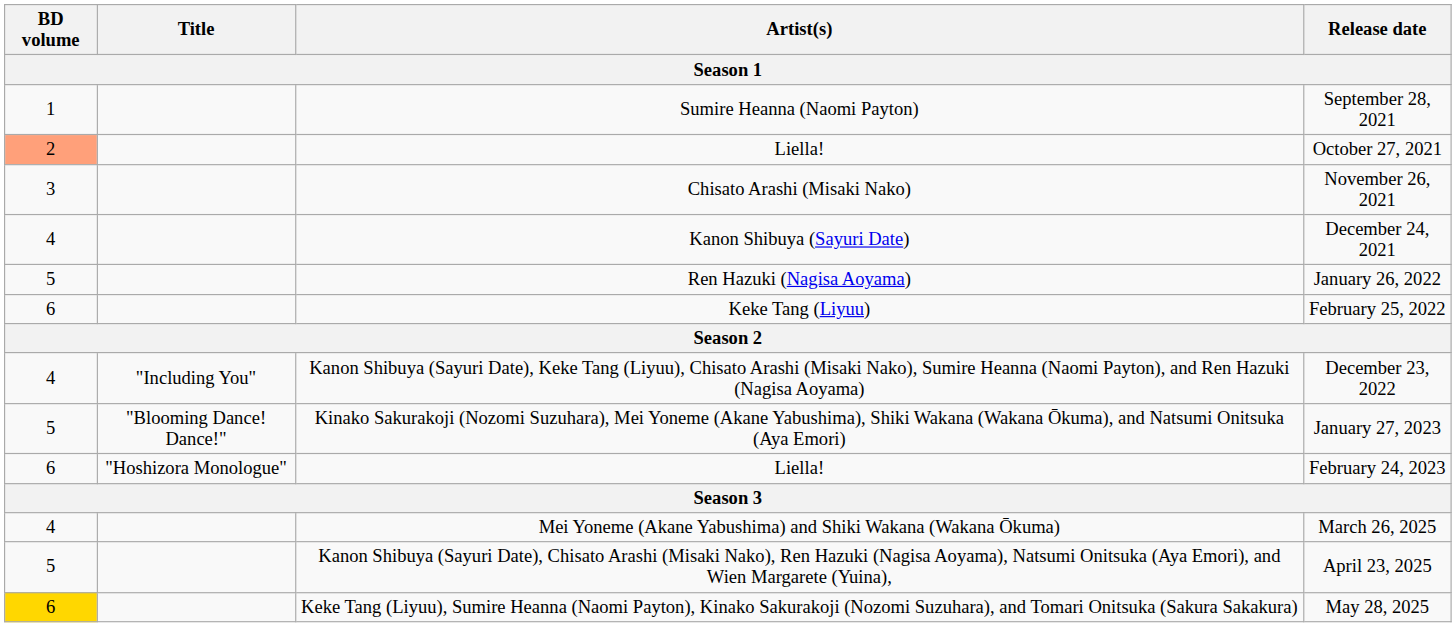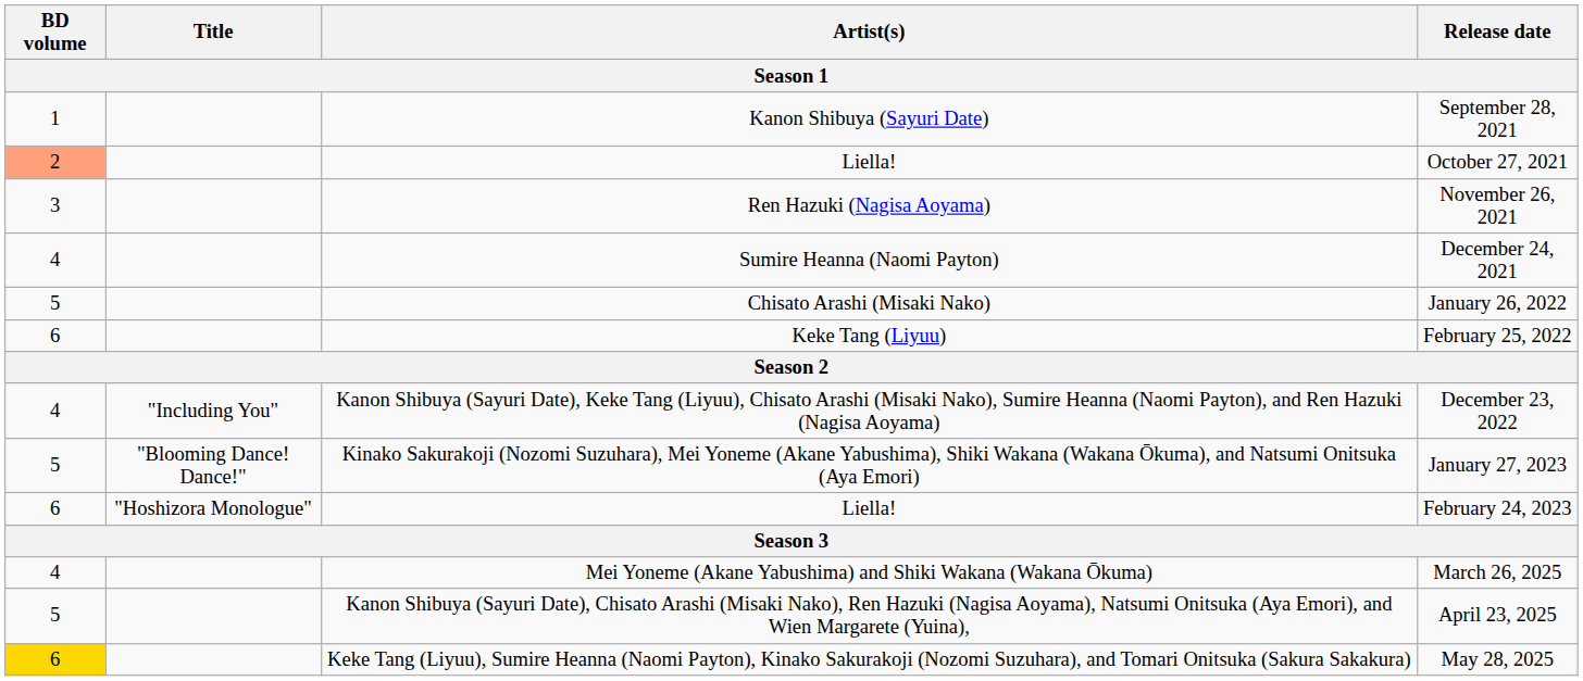September 28, 2021 | Artist(s): Sumire Heanna (Naomi Payton) -> Kanon Shibuya (Sayuri Date)
November 26, 2021 | Artist(s): Chisato Arashi (Misaki Nako) -> Ren Hazuki (Nagisa Aoyama)
December 24, 2021 | Artist(s): Kanon Shibuya (Sayuri Date) -> Sumire Heanna (Naomi Payton)
January 26, 2022 | Artist(s): Ren Hazuki (Nagisa Aoyama) -> Chisato Arashi (Misaki Nako)
